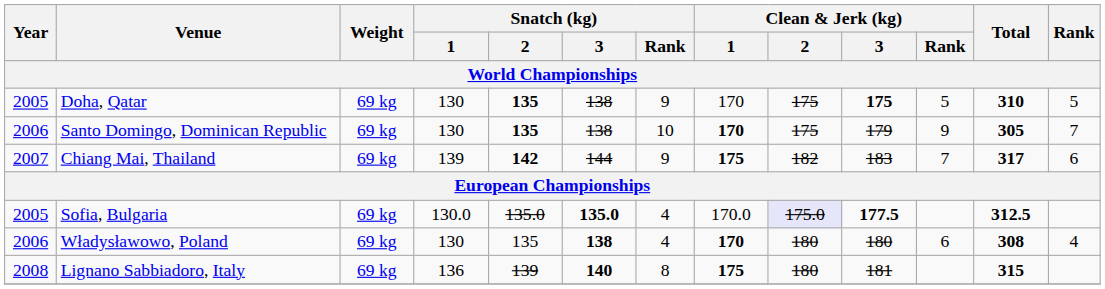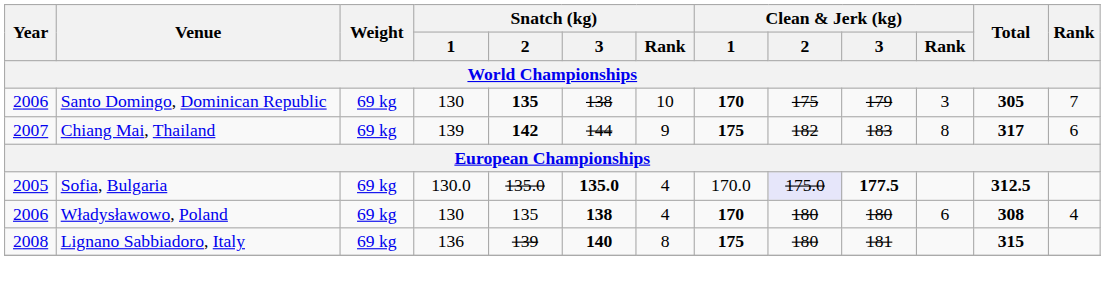- row: 2005 | Doha, Qatar | 69 kg | 130 | 135 | 138 | 9 | 170 | 175 | 175 | 5 | 310 | 5
Santo Domingo, Dominican Republic | Clean & Jerk (kg) / Rank: 9 -> 3
Chiang Mai, Thailand | Clean & Jerk (kg) / Rank: 7 -> 8
